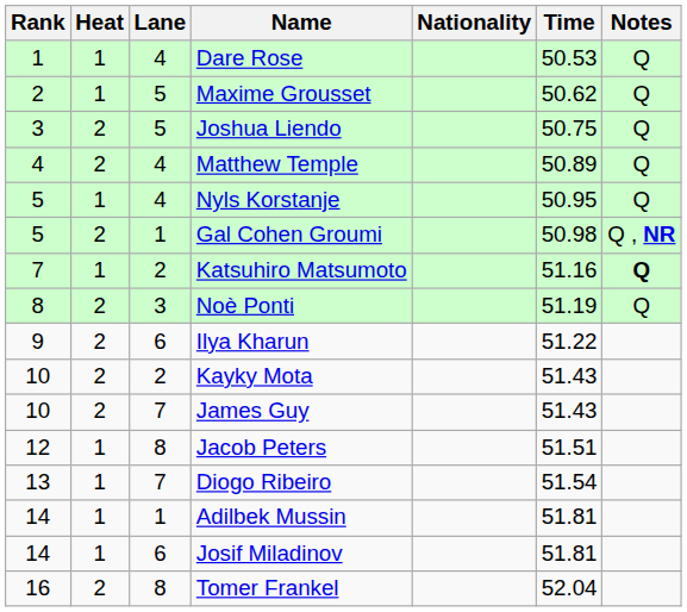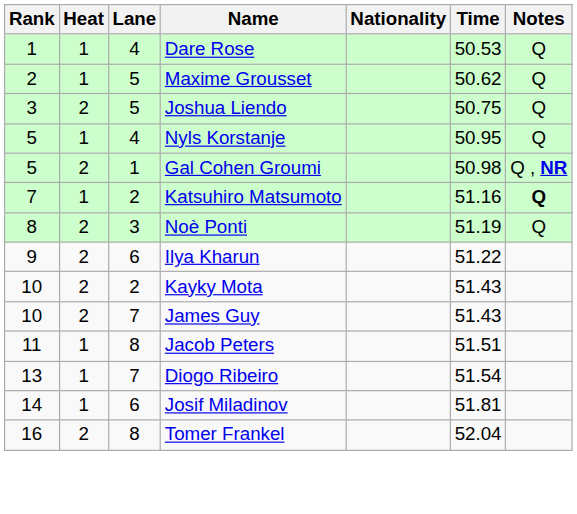- row: 4 | 2 | 4 | Matthew Temple | 50.89 | Q
Jacob Peters | Rank: 12 -> 11
- row: 14 | 1 | 1 | Adilbek Mussin | 51.81
